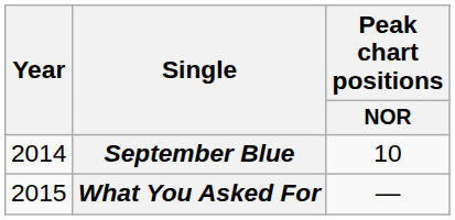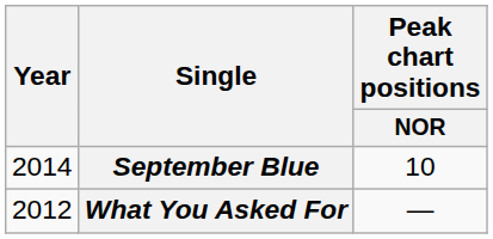What You Asked For | Year: 2015 -> 2012
